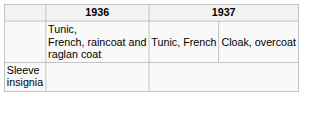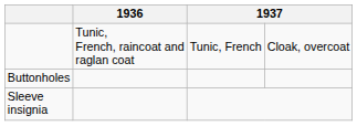+ row: Buttonholes
